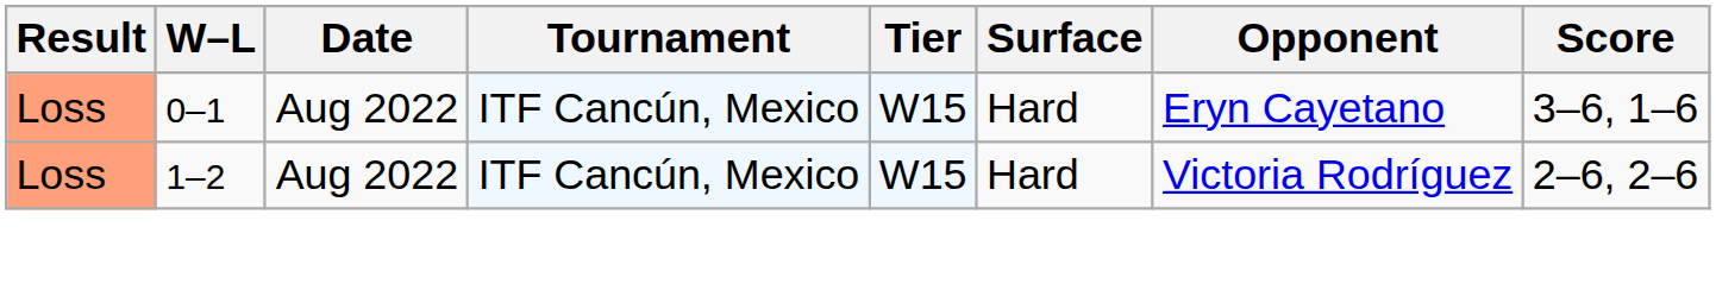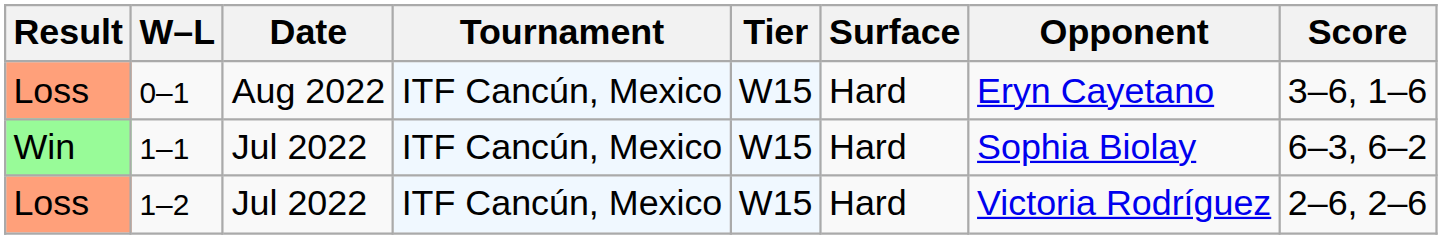+ row: Win | 1–1 | Jul 2022 | ITF Cancún, Mexico | W15 | Hard | Sophia Biolay | 6–3, 6–2
1–2 | Date: Aug 2022 -> Jul 2022
